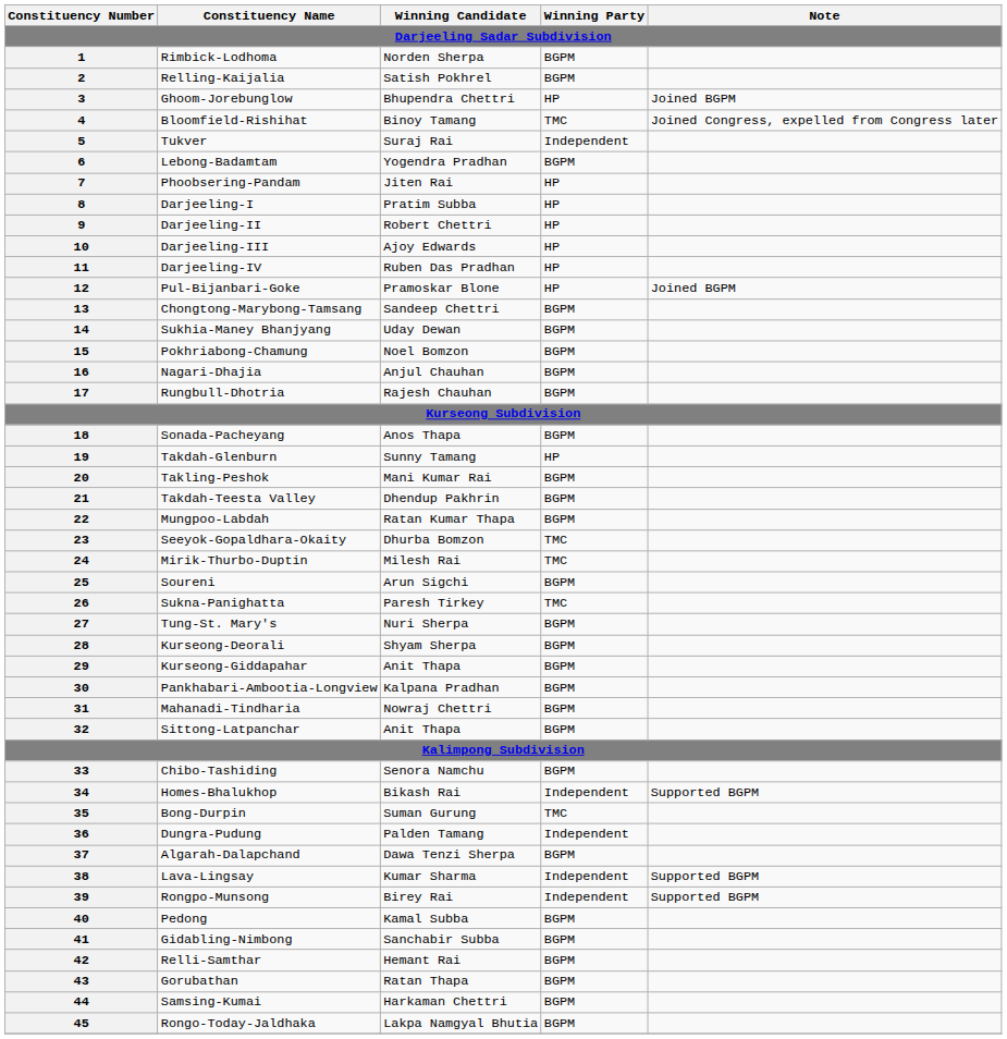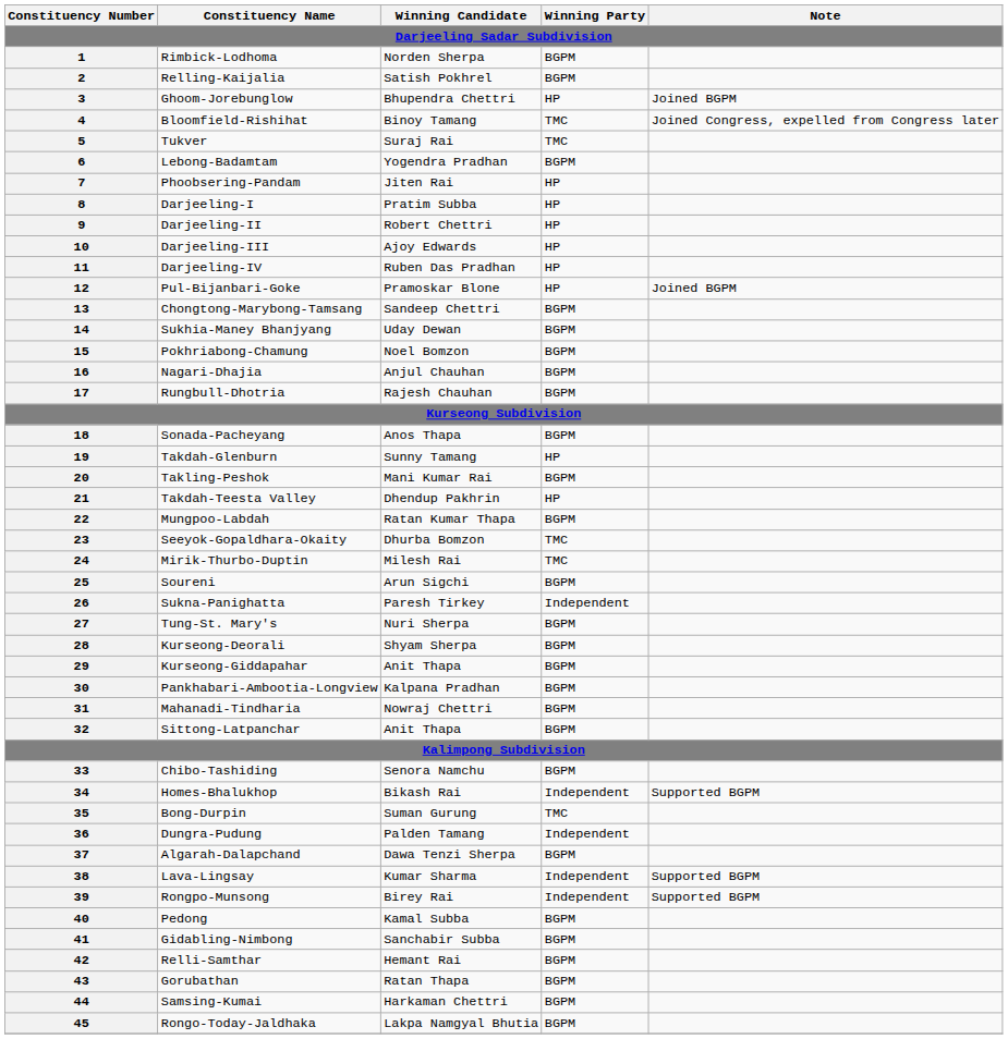5 | Winning Party: Independent -> TMC
21 | Winning Party: BGPM -> HP
26 | Winning Party: TMC -> Independent
